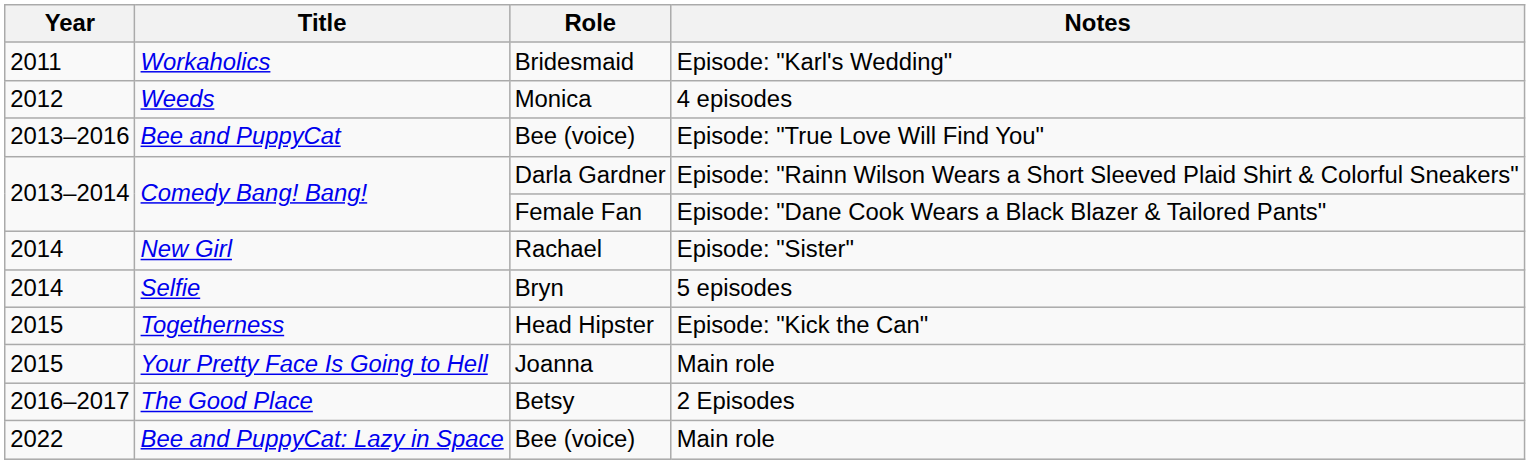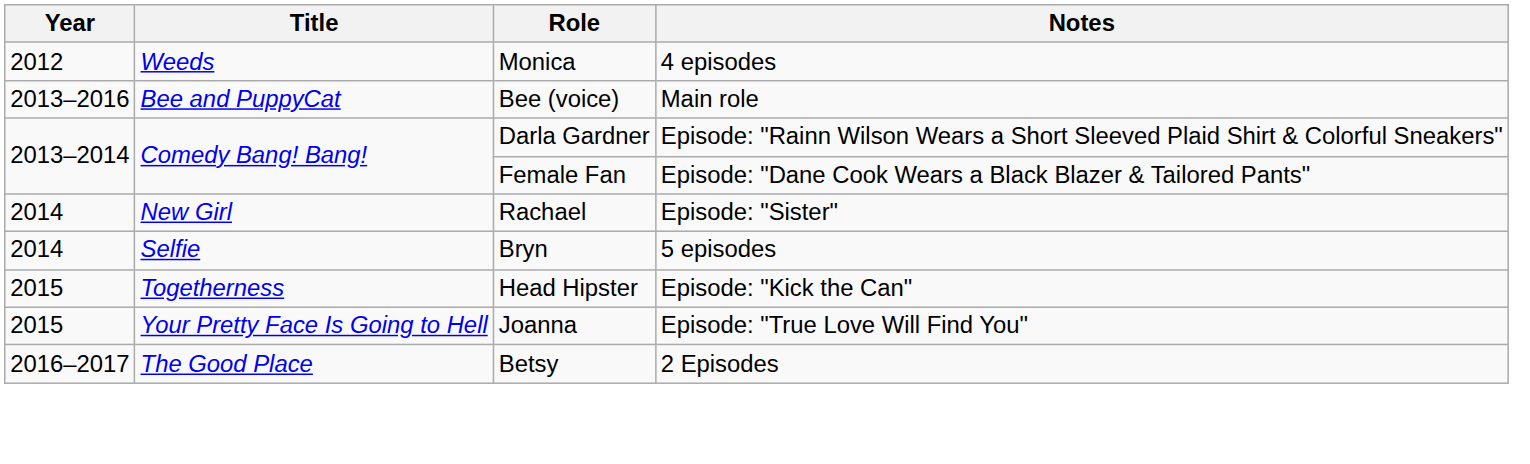- row: 2011 | Workaholics | Bridesmaid | Episode: "Karl's Wedding"
Bee and PuppyCat | Notes: Episode: "True Love Will Find You" -> Main role
Your Pretty Face Is Going to Hell | Notes: Main role -> Episode: "True Love Will Find You"
- row: 2022 | Bee and PuppyCat: Lazy in Space | Bee (voice) | Main role
